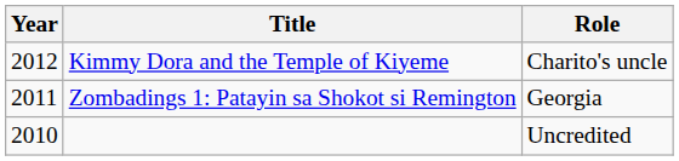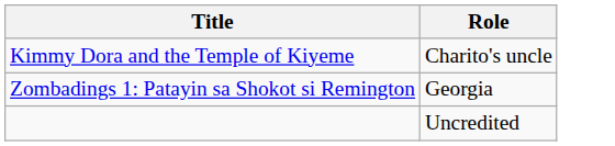- column: Year | 2012 | 2011 | 2010
